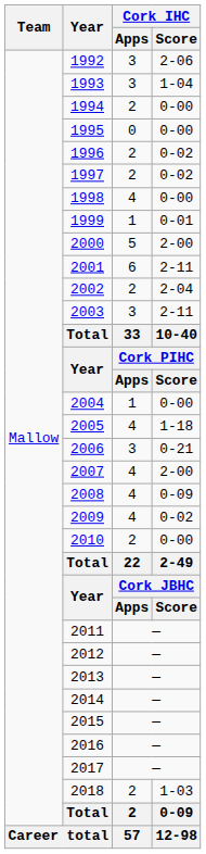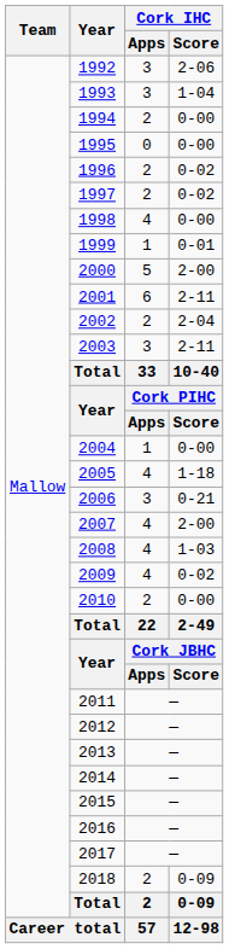2008 | Cork IHC / Score: 0-09 -> 1-03
2018 | Cork IHC / Score: 1-03 -> 0-09
